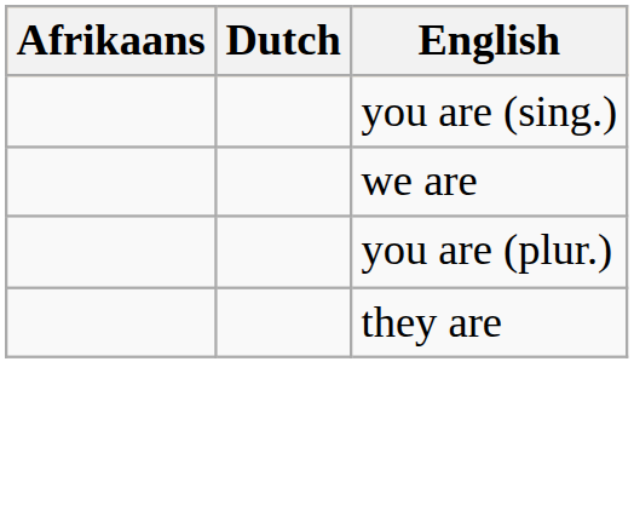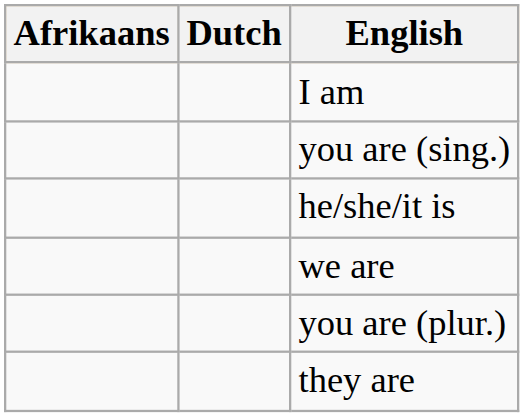+ row: I am
+ row: he/she/it is
